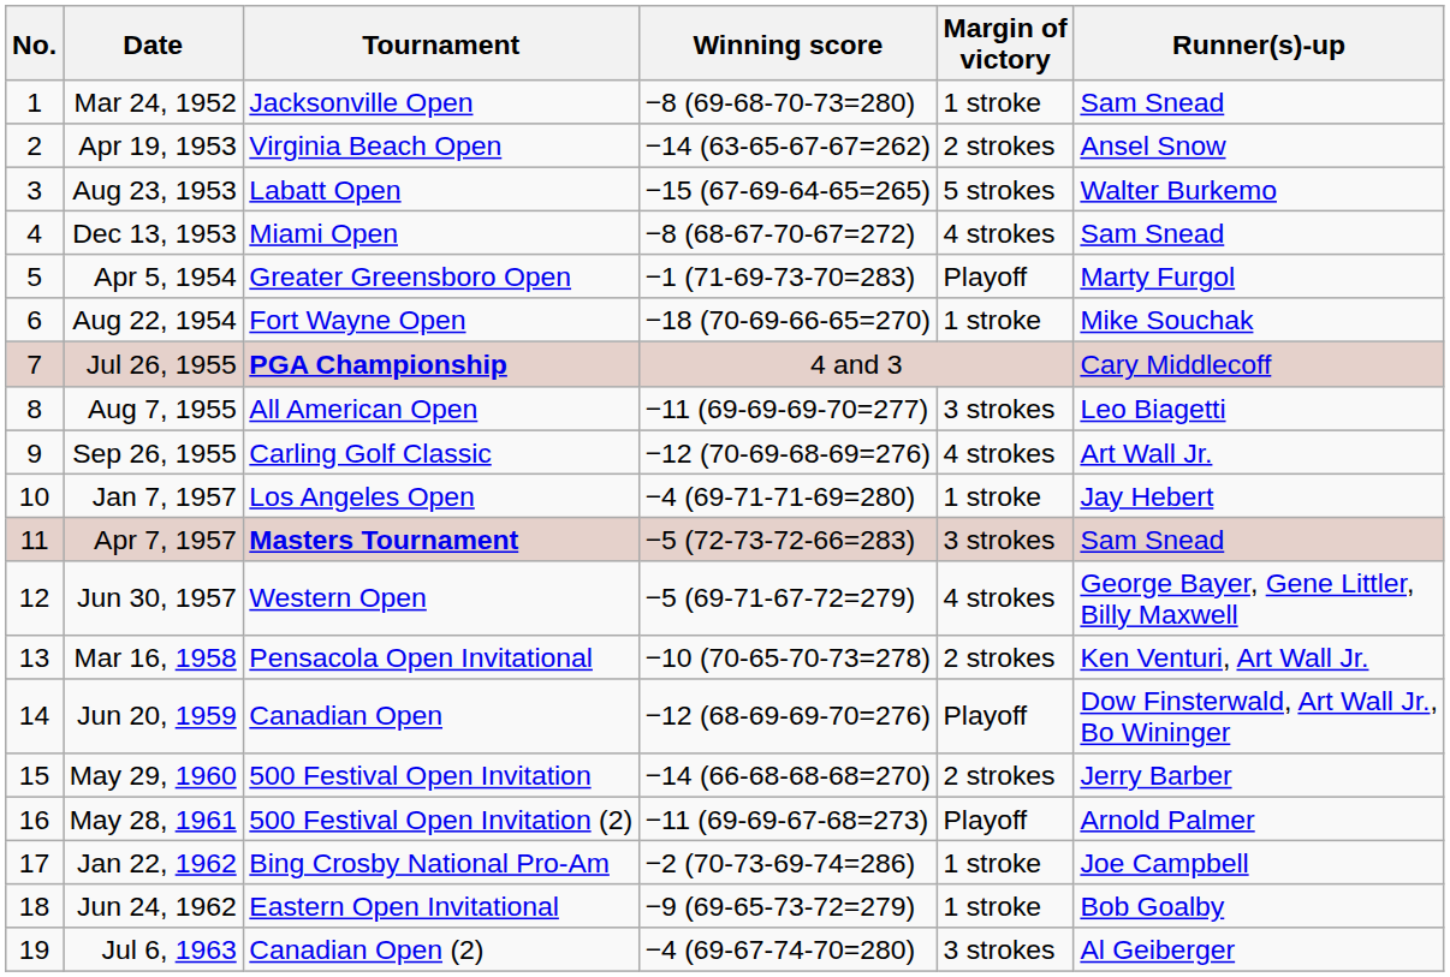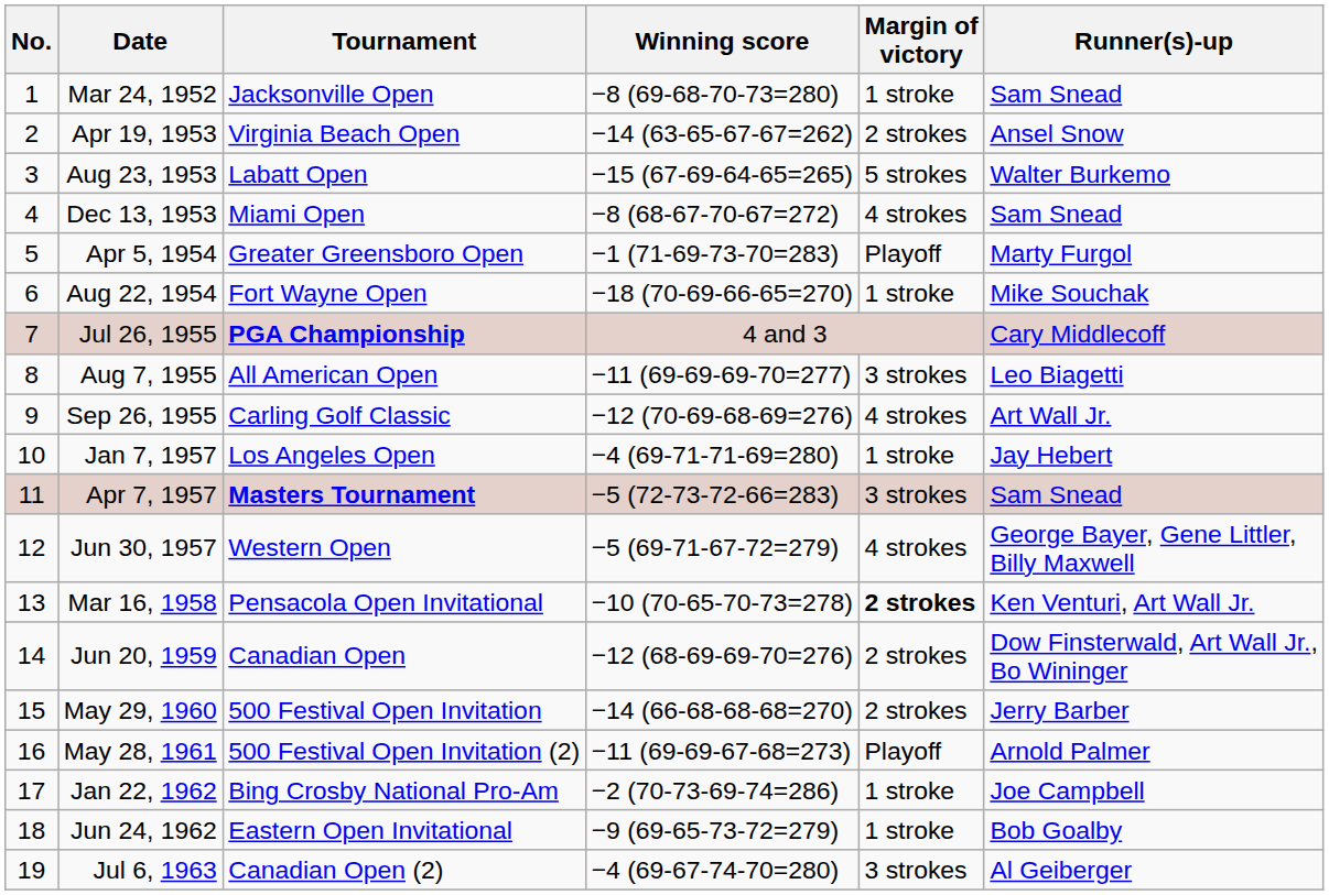Mar 16, 1958 | Margin of victory: normal -> bold
Jun 20, 1959 | Margin of victory: Playoff -> 2 strokes
